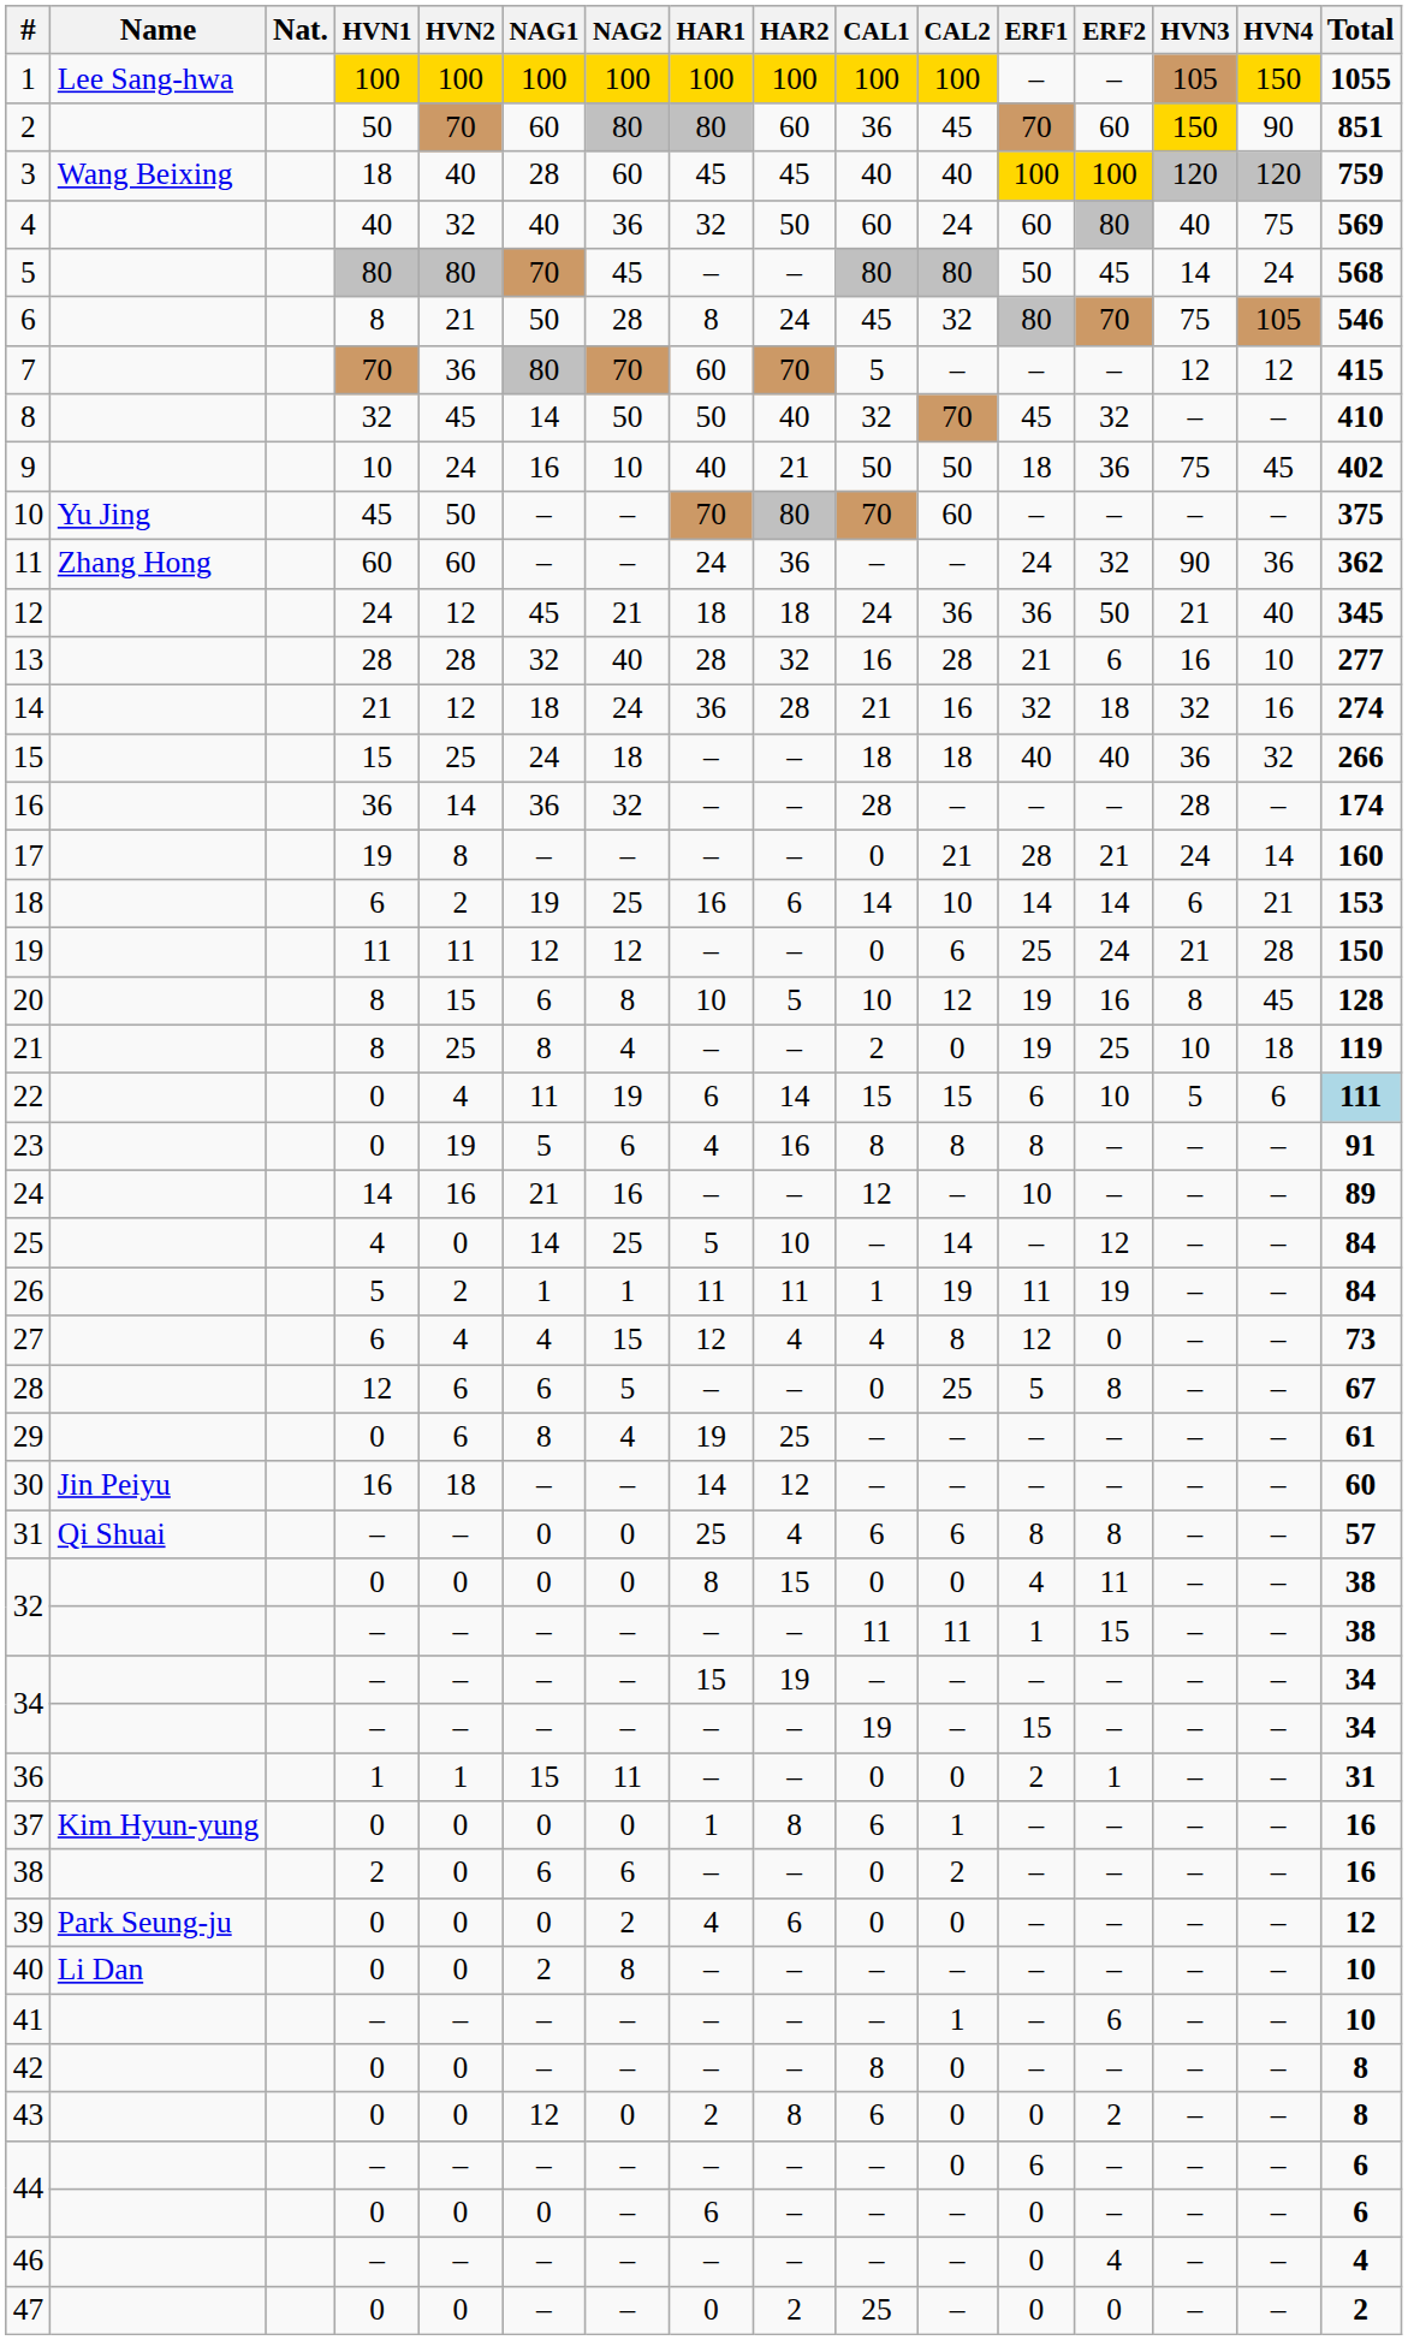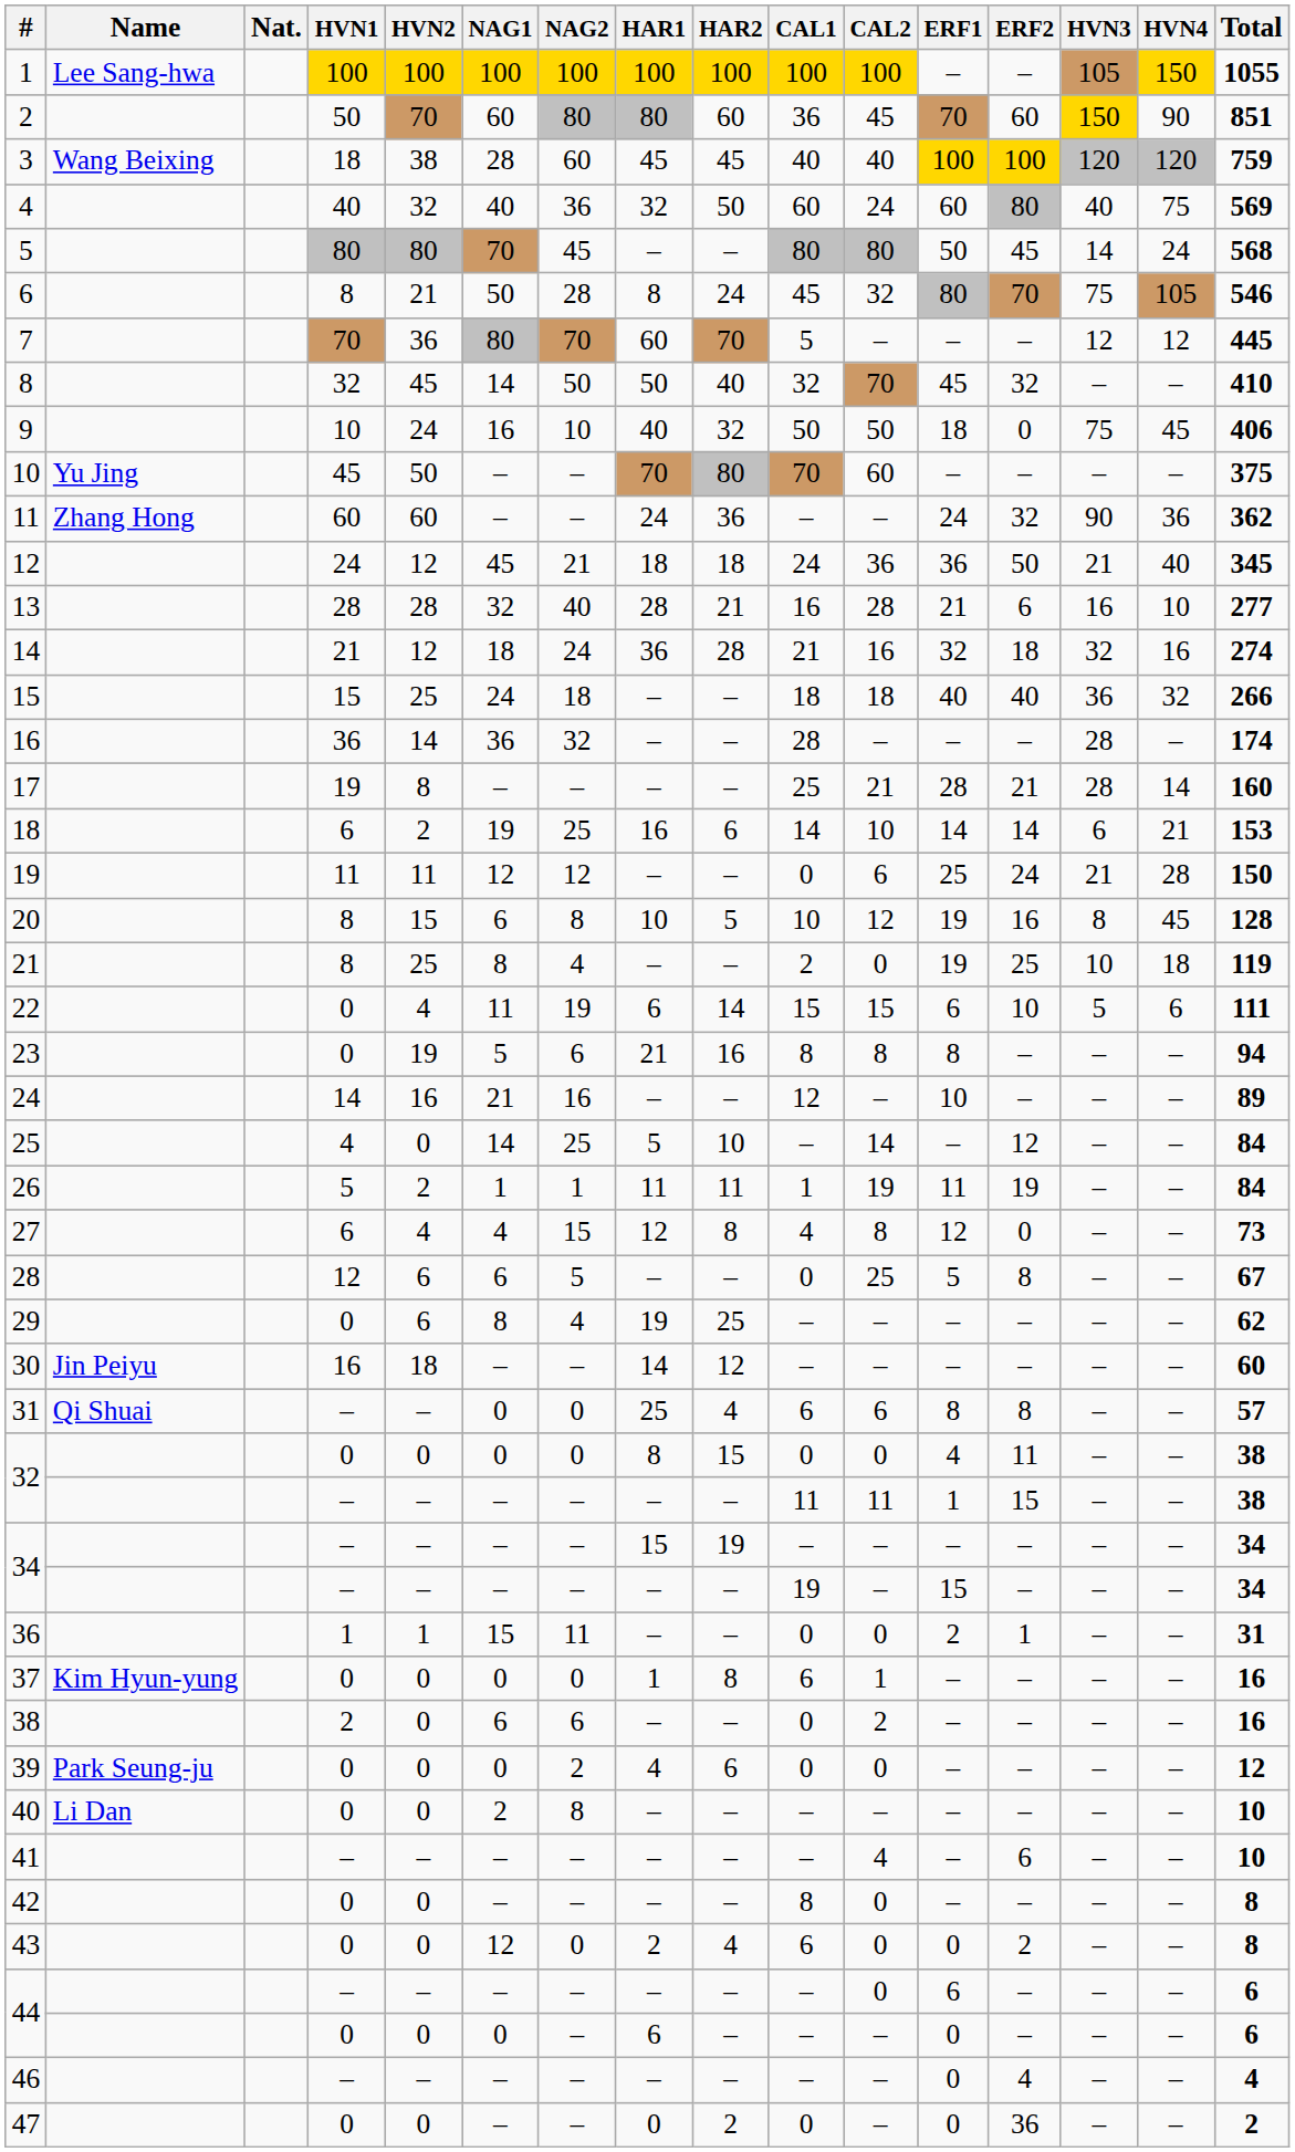3 | HVN2: 40 -> 38
7 | Total: 415 -> 445
9 | HAR2: 21 -> 32
9 | ERF2: 36 -> 0
9 | Total: 402 -> 406
13 | HAR2: 32 -> 21
17 | CAL1: 0 -> 25
17 | HVN3: 24 -> 28
22 | Total: lightblue background -> no background
23 | HAR1: 4 -> 21
23 | Total: 91 -> 94
27 | HAR2: 4 -> 8
29 | Total: 61 -> 62
41 | CAL2: 1 -> 4
43 | HAR2: 8 -> 4
47 | CAL1: 25 -> 0
47 | ERF2: 0 -> 36
